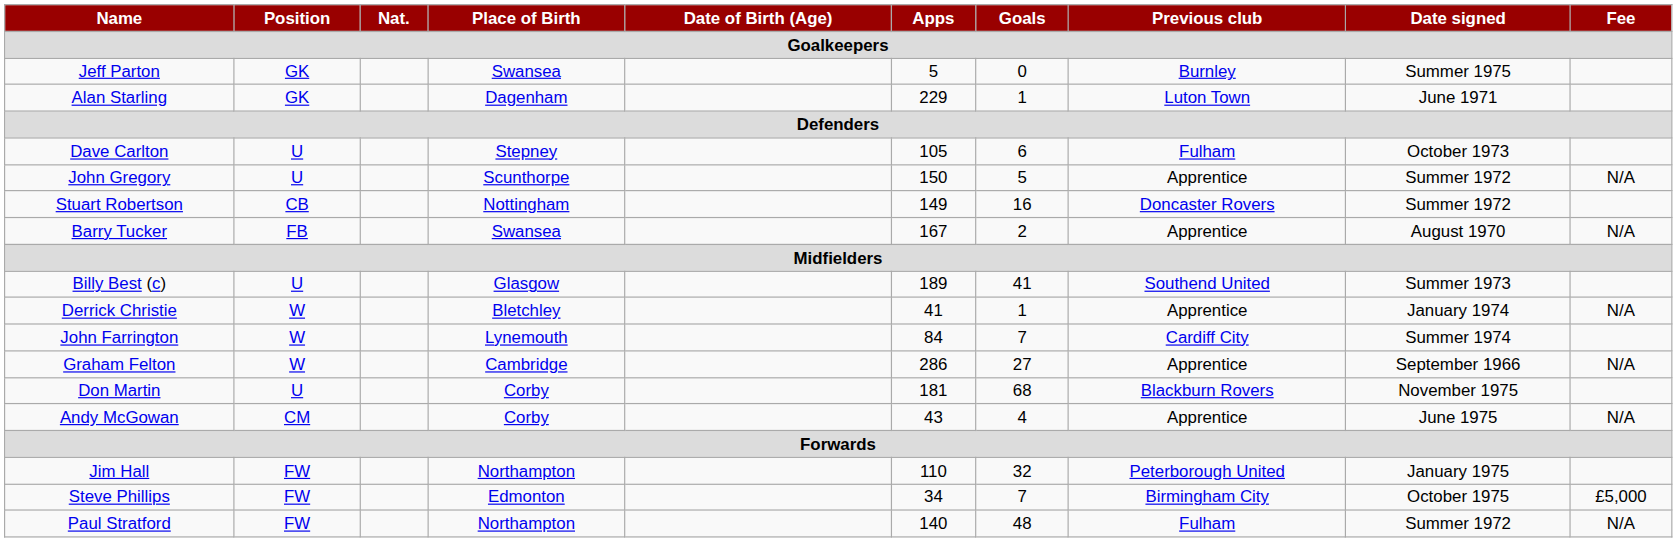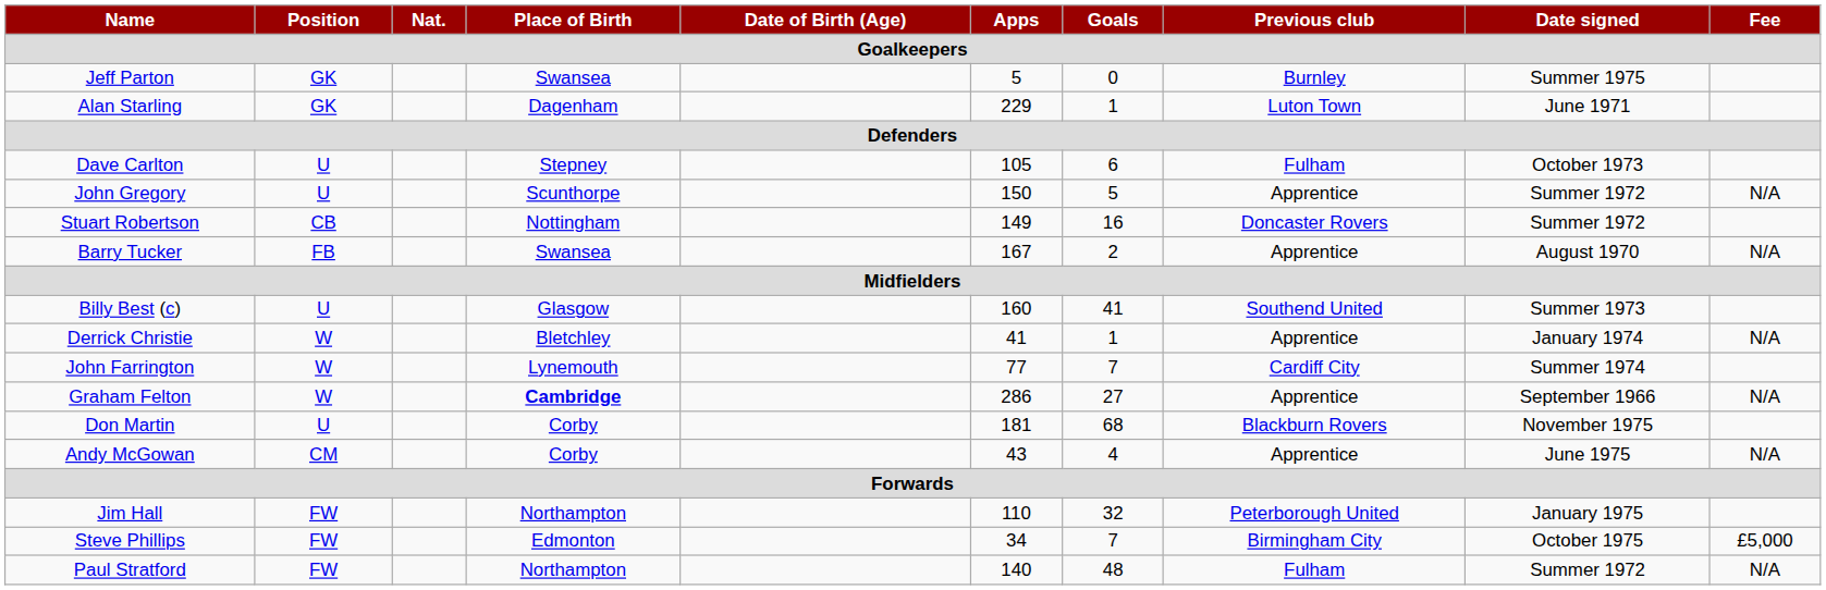Billy Best (c) | Apps: 189 -> 160
John Farrington | Apps: 84 -> 77
Graham Felton | Place of Birth: normal -> bold
